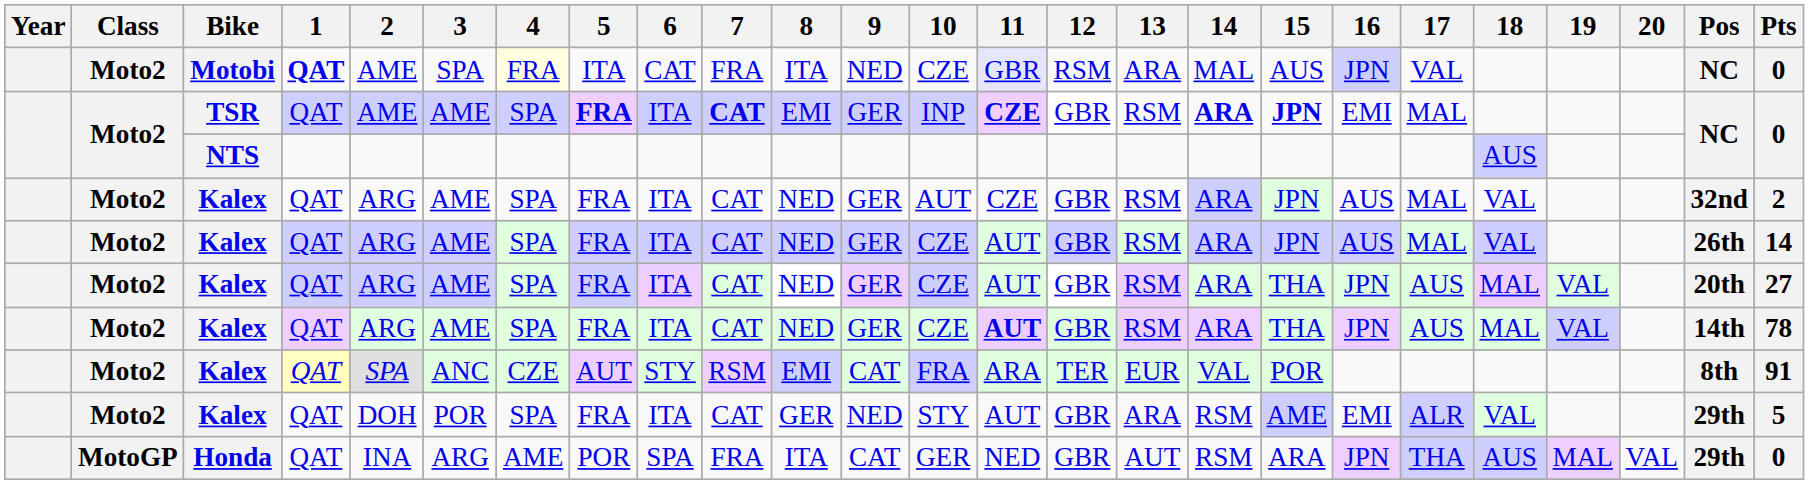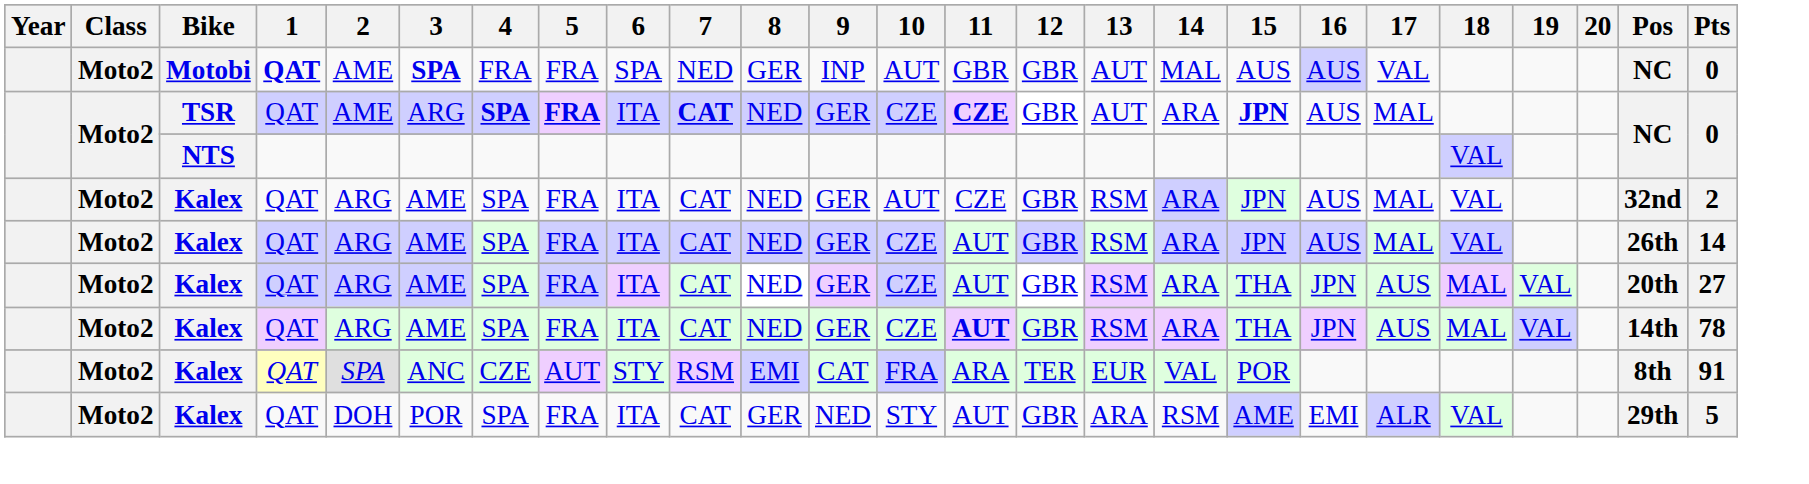Motobi | 3: normal -> bold
Motobi | 4: lightyellow background -> no background
Motobi | 5: ITA -> FRA
Motobi | 6: CAT -> SPA
Motobi | 7: FRA -> NED
Motobi | 8: ITA -> GER
Motobi | 9: NED -> INP
Motobi | 10: CZE -> AUT
Motobi | 11: lavender background -> no background
Motobi | 12: RSM -> GBR
Motobi | 13: ARA -> AUT
Motobi | 16: JPN -> AUS
TSR | 3: AME -> ARG
TSR | 4: normal -> bold
TSR | 8: EMI -> NED
TSR | 10: INP -> CZE
TSR | 13: RSM -> AUT
TSR | 14: bold -> normal
TSR | 16: EMI -> AUS
NTS | 18: AUS -> VAL
- row: MotoGP | Honda | QAT | INA | ARG | AME | POR | SPA | FRA | ITA | CAT | GER | NED | GBR | AUT | RSM | ARA | JPN | THA | AUS | MAL | VAL | 29th | 0
